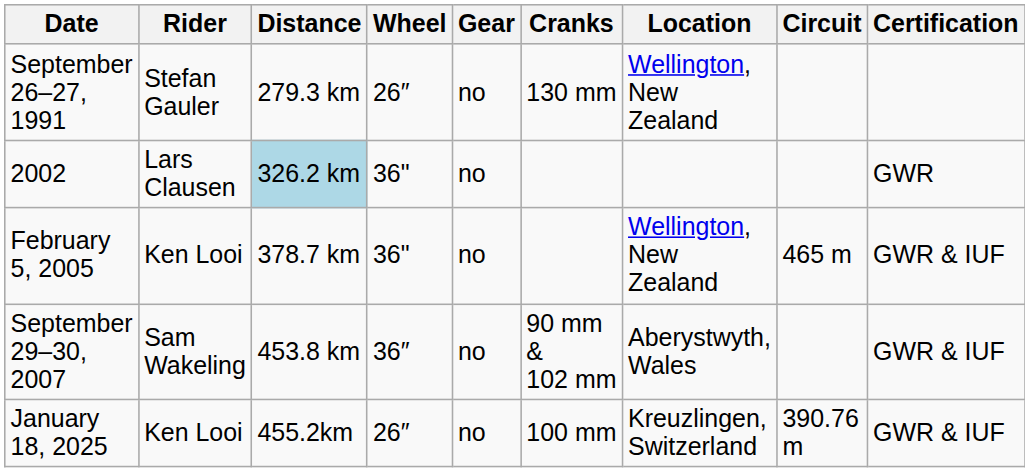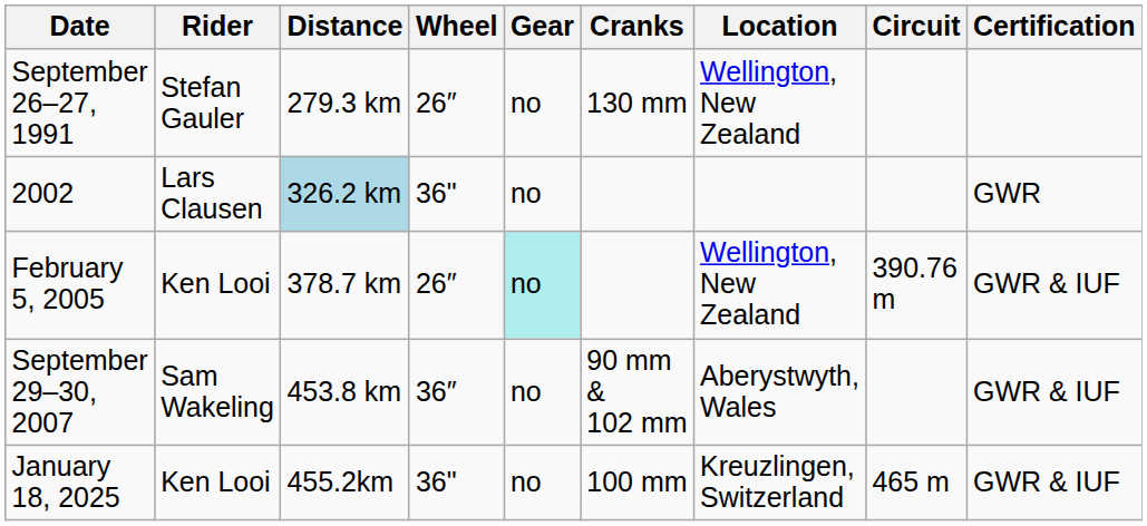February 5, 2005 | Wheel: 36" -> 26″
February 5, 2005 | Gear: no background -> paleturquoise background
February 5, 2005 | Circuit: 465 m -> 390.76 m
January 18, 2025 | Wheel: 26″ -> 36"
January 18, 2025 | Circuit: 390.76 m -> 465 m
